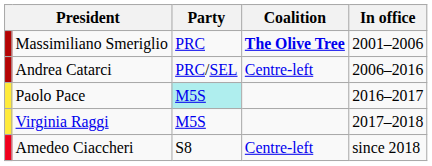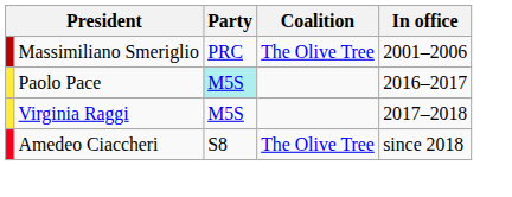Massimiliano Smeriglio | Coalition: bold -> normal
- row: Andrea Catarci | PRC/SEL | Centre-left | 2006–2016
Amedeo Ciaccheri | Coalition: Centre-left -> The Olive Tree
